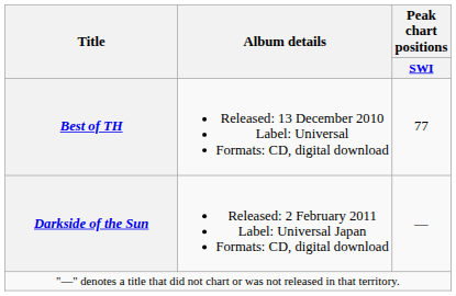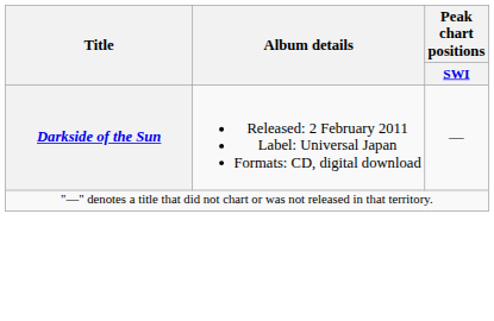- row: Best of TH | Released: 13 December 2010 Label: Universal Formats: CD, digital download | 77
